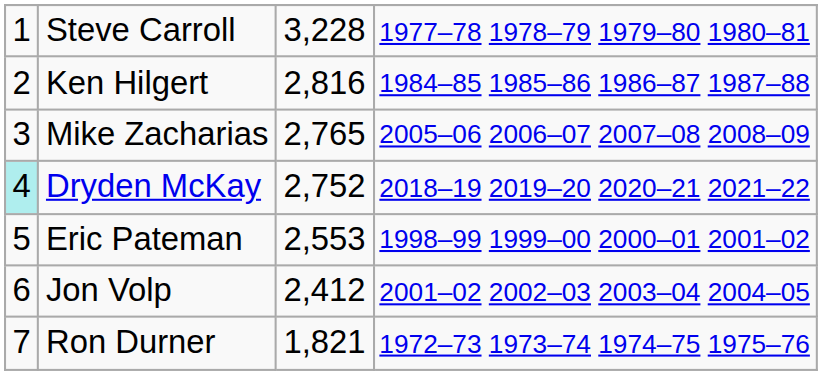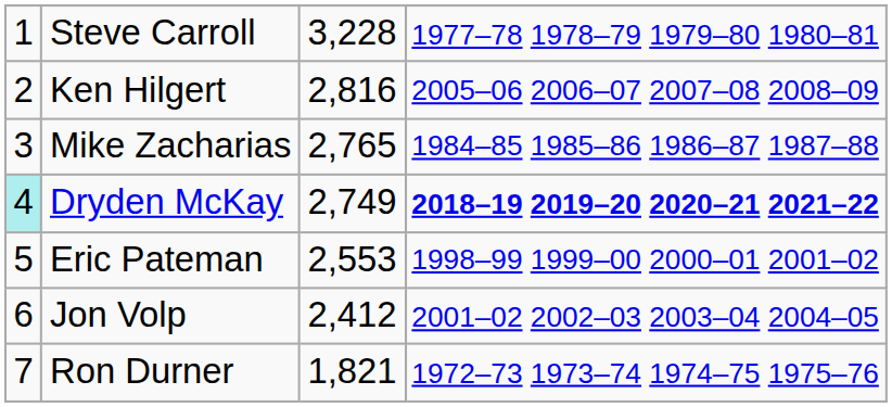Ken Hilgert | column 4: 1984–85 1985–86 1986–87 1987–88 -> 2005–06 2006–07 2007–08 2008–09
Mike Zacharias | column 4: 2005–06 2006–07 2007–08 2008–09 -> 1984–85 1985–86 1986–87 1987–88
Dryden McKay | column 3: 2,752 -> 2,749
Dryden McKay | column 4: normal -> bold
